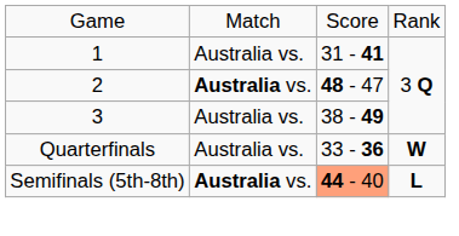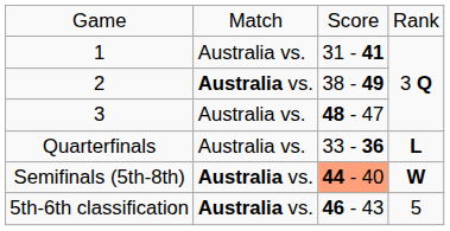2 | column 3: 48 - 47 -> 38 - 49
3 | column 3: 38 - 49 -> 48 - 47
Quarterfinals | column 4: W -> L
Semifinals (5th-8th) | column 4: L -> W
+ row: 5th-6th classification | Australia vs. | 46 - 43 | 5
